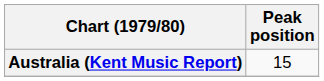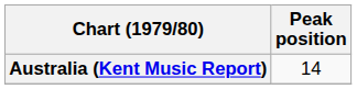Australia (Kent Music Report) | Peak position: 15 -> 14
